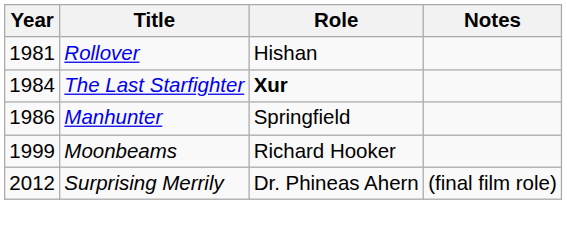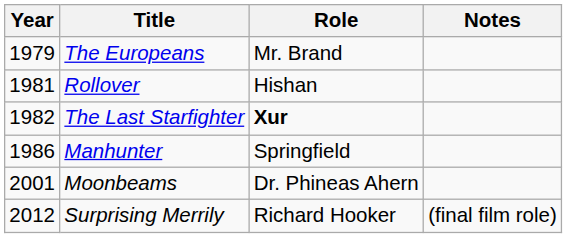+ row: 1979 | The Europeans | Mr. Brand
The Last Starfighter | Year: 1984 -> 1982
Moonbeams | Year: 1999 -> 2001
Moonbeams | Role: Richard Hooker -> Dr. Phineas Ahern
Surprising Merrily | Role: Dr. Phineas Ahern -> Richard Hooker
